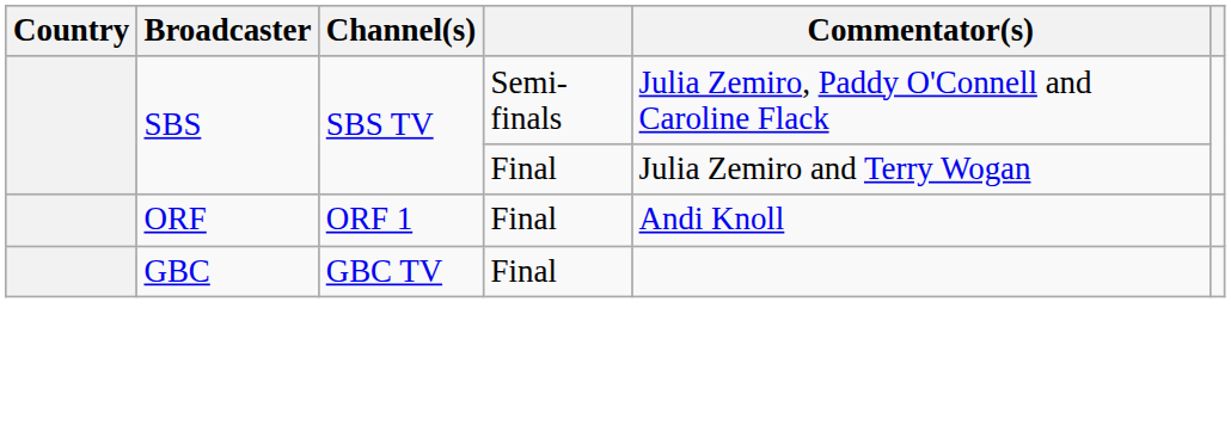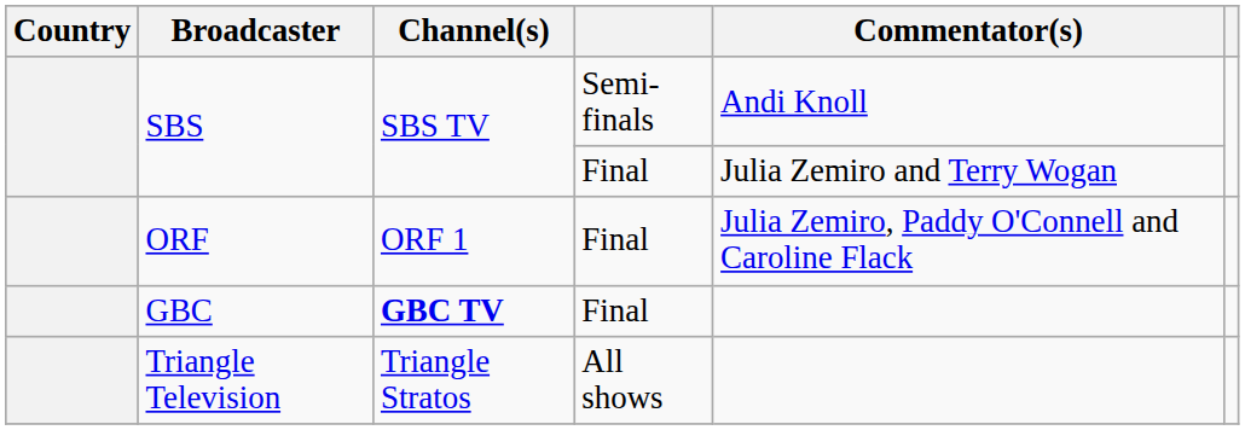SBS / Semi-finals | Commentator(s): Julia Zemiro, Paddy O'Connell and Caroline Flack -> Andi Knoll
ORF | Commentator(s): Andi Knoll -> Julia Zemiro, Paddy O'Connell and Caroline Flack
GBC | Channel(s): normal -> bold
+ row: Triangle Television | Triangle Stratos | All shows
